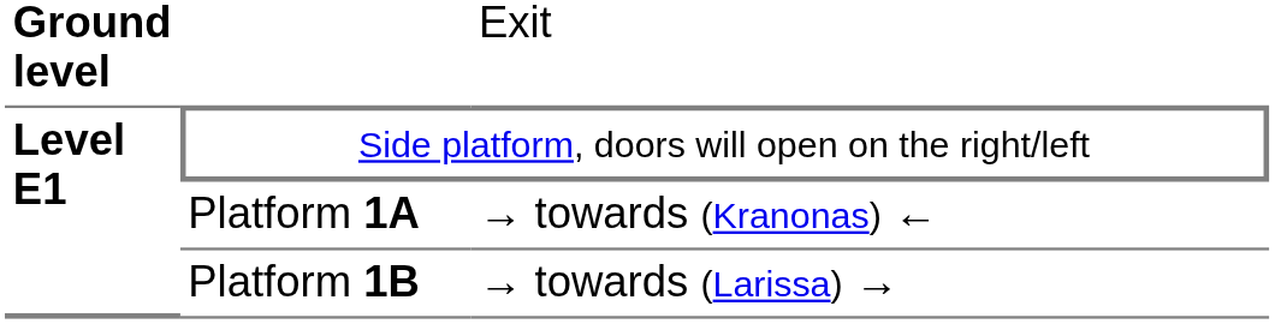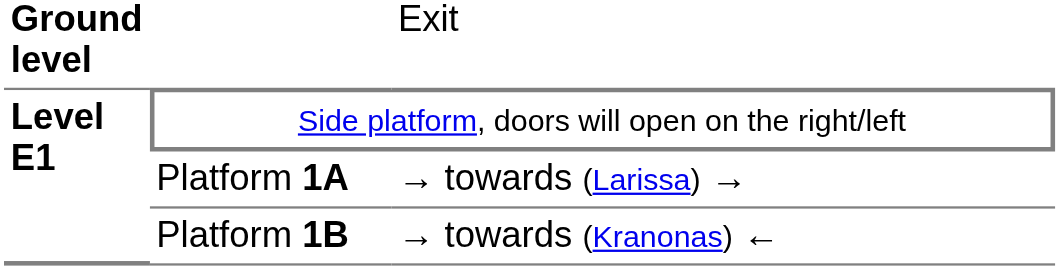Platform 1Α | column 3: → towards (Kranonas) ← -> → towards (Larissa) →
Platform 1Β | column 3: → towards (Larissa) → -> → towards (Kranonas) ←
